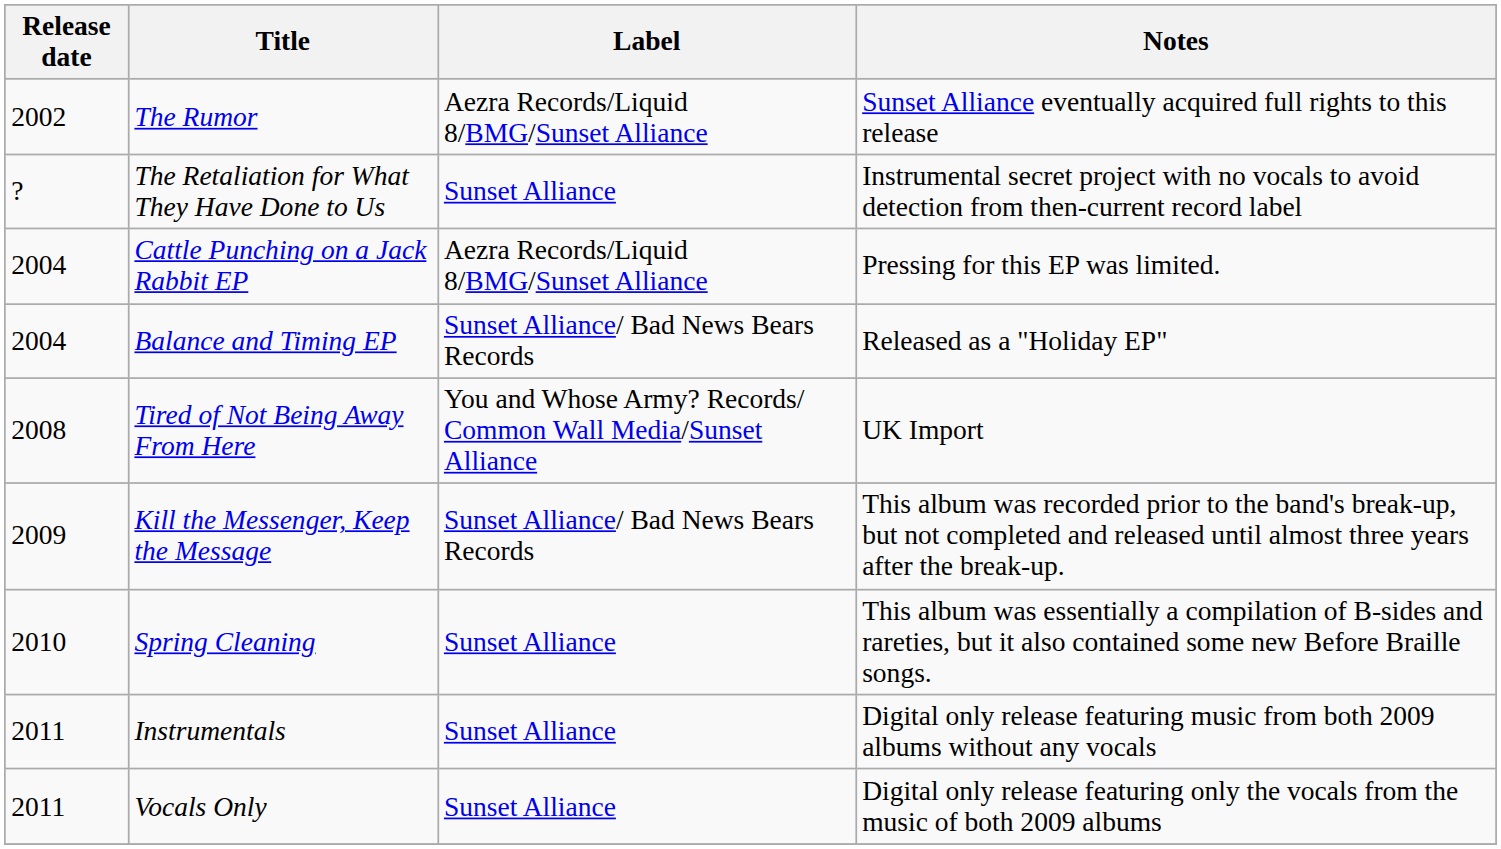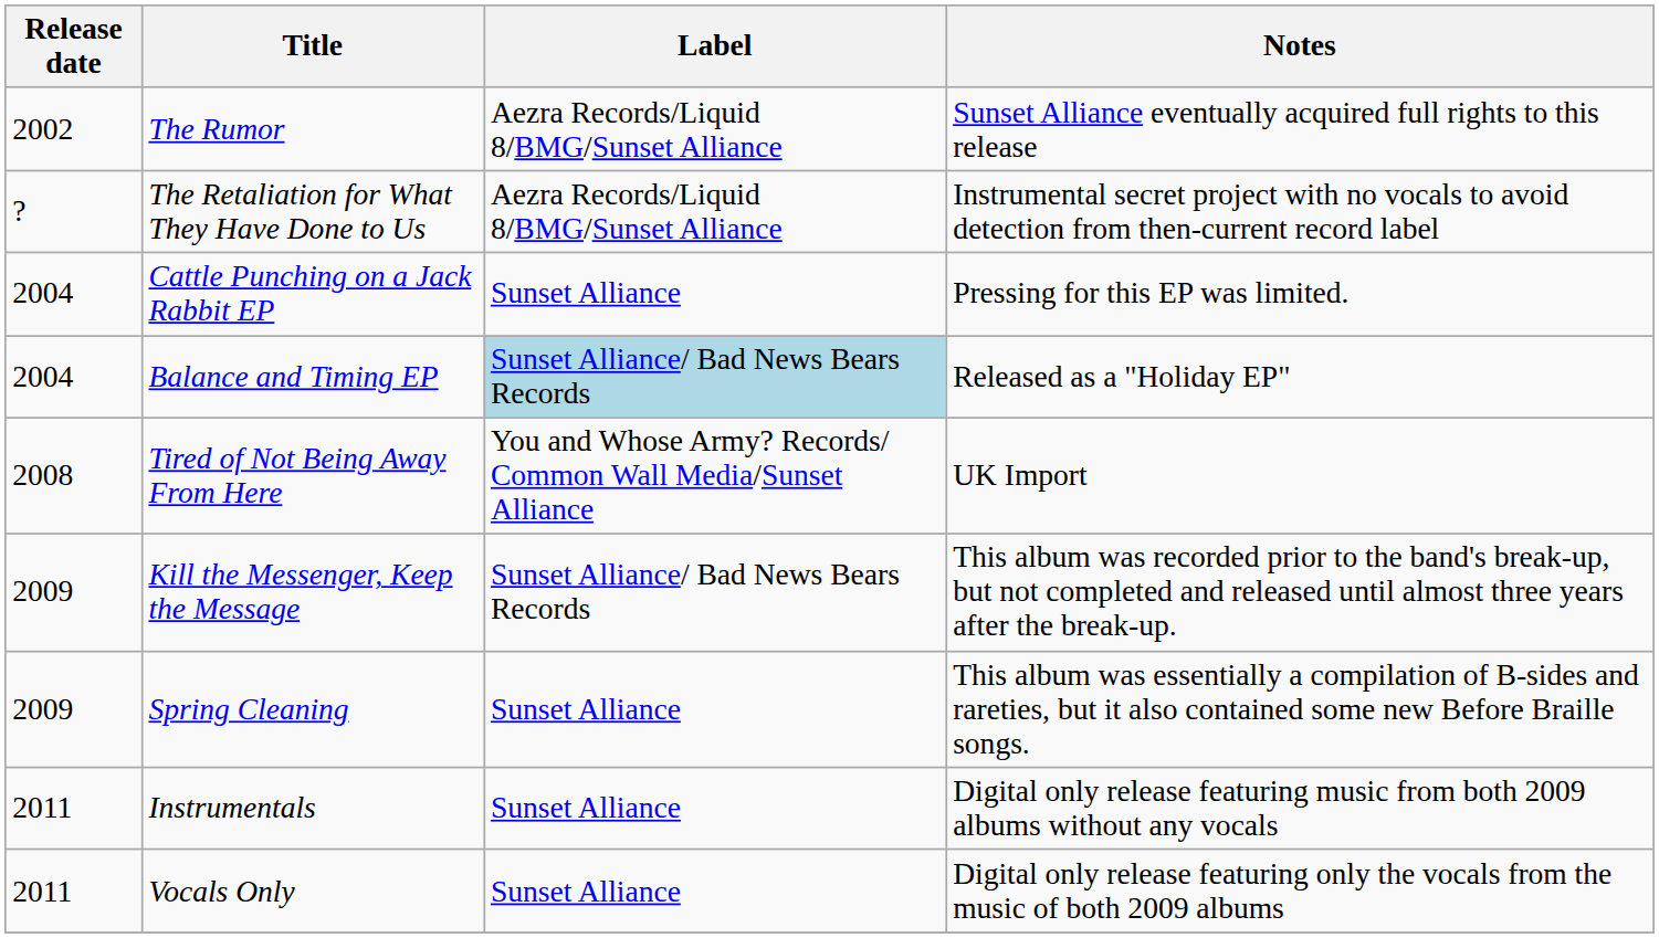The Retaliation for What They Have Done to Us | Label: Sunset Alliance -> Aezra Records/Liquid 8/BMG/Sunset Alliance
Cattle Punching on a Jack Rabbit EP | Label: Aezra Records/Liquid 8/BMG/Sunset Alliance -> Sunset Alliance
Balance and Timing EP | Label: no background -> lightblue background
Spring Cleaning | Release date: 2010 -> 2009
